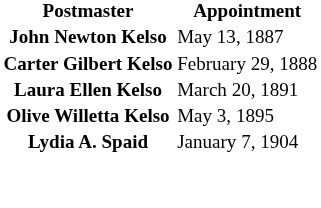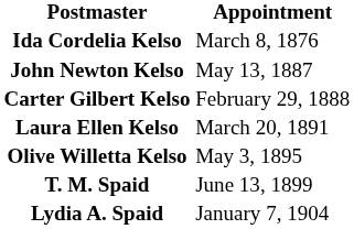+ row: Ida Cordelia Kelso | March 8, 1876
+ row: T. M. Spaid | June 13, 1899
